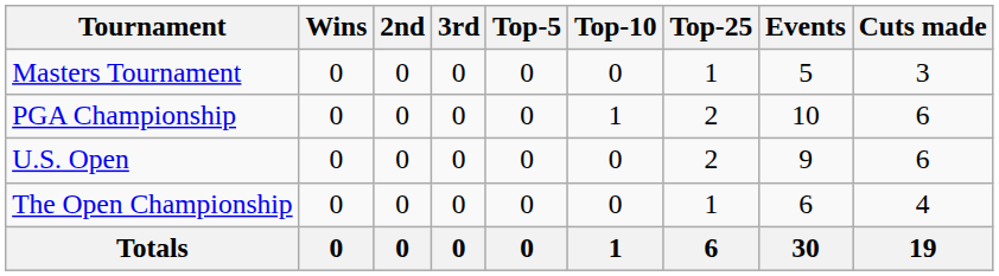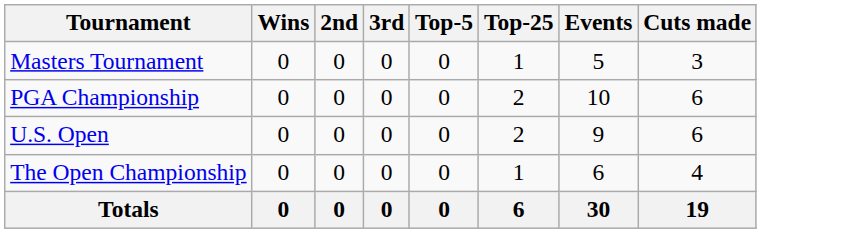- column: Top-10 | 0 | 1 | 0 | 0 | 1
